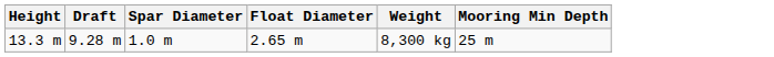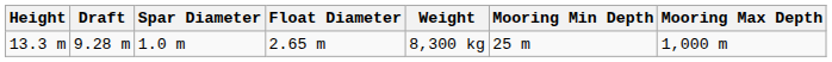+ column: Mooring Max Depth | 1,000 m
